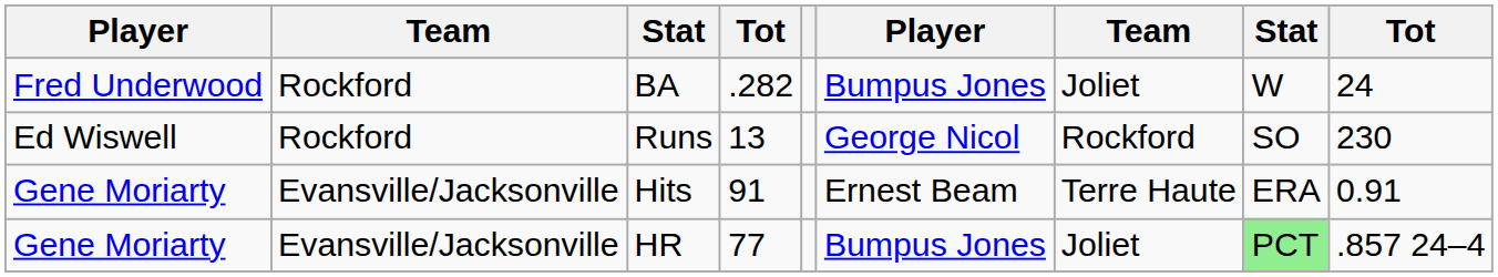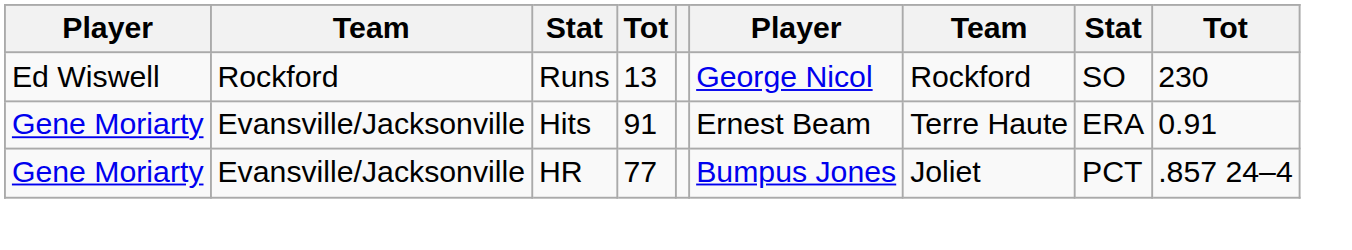- row: Fred Underwood | Rockford | BA | .282 | Bumpus Jones | Joliet | W | 24
HR | column 8: lightgreen background -> no background
